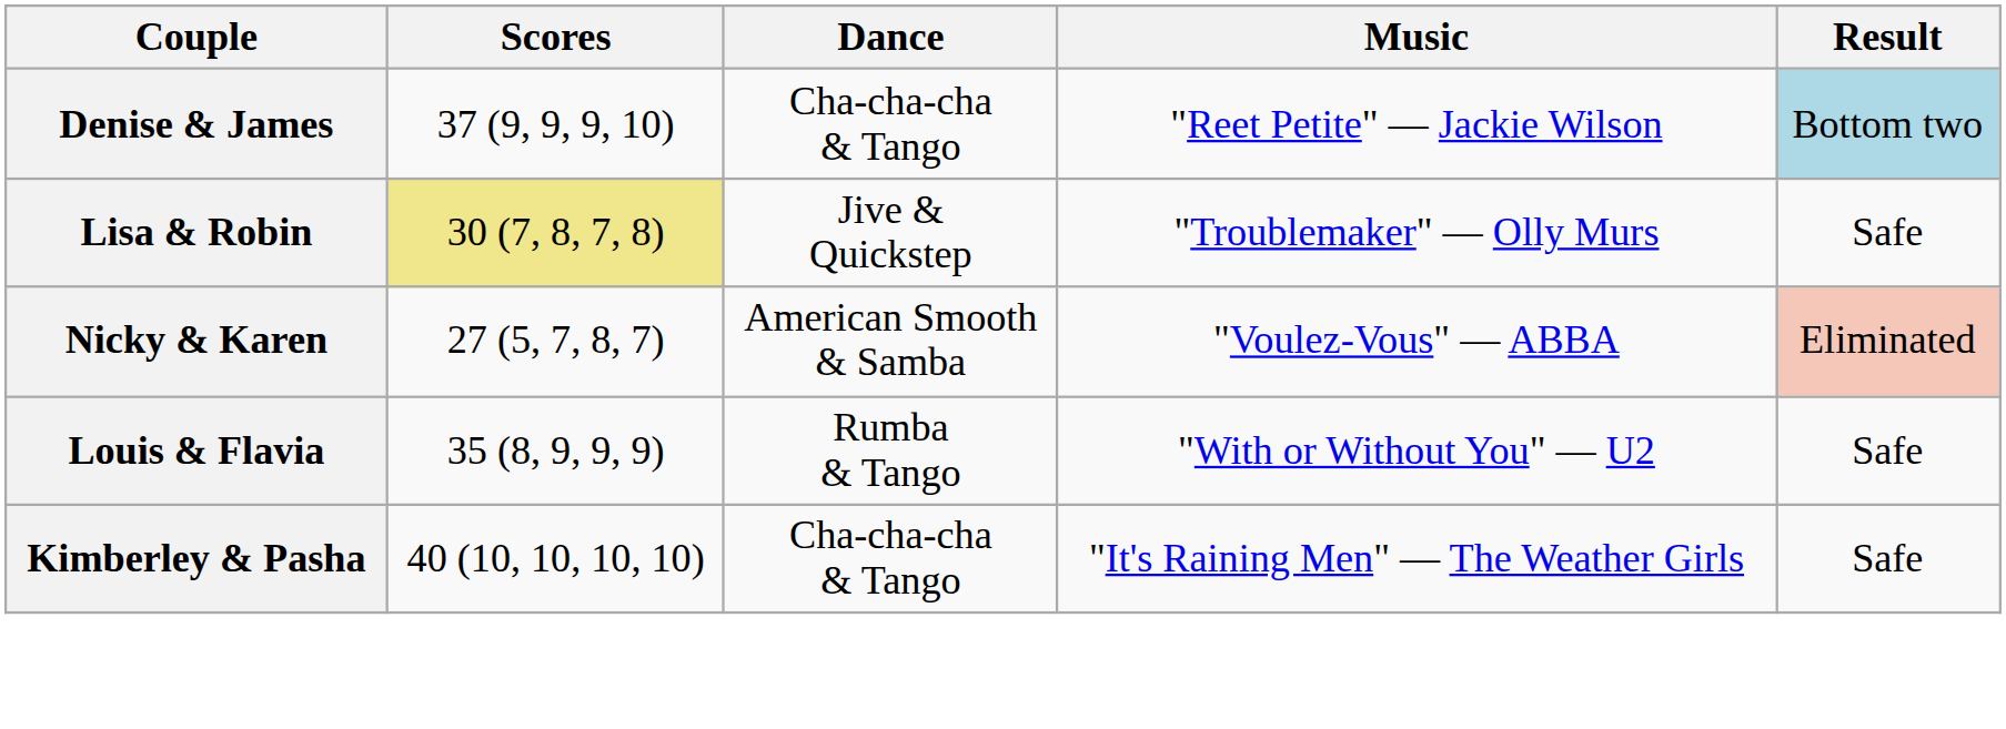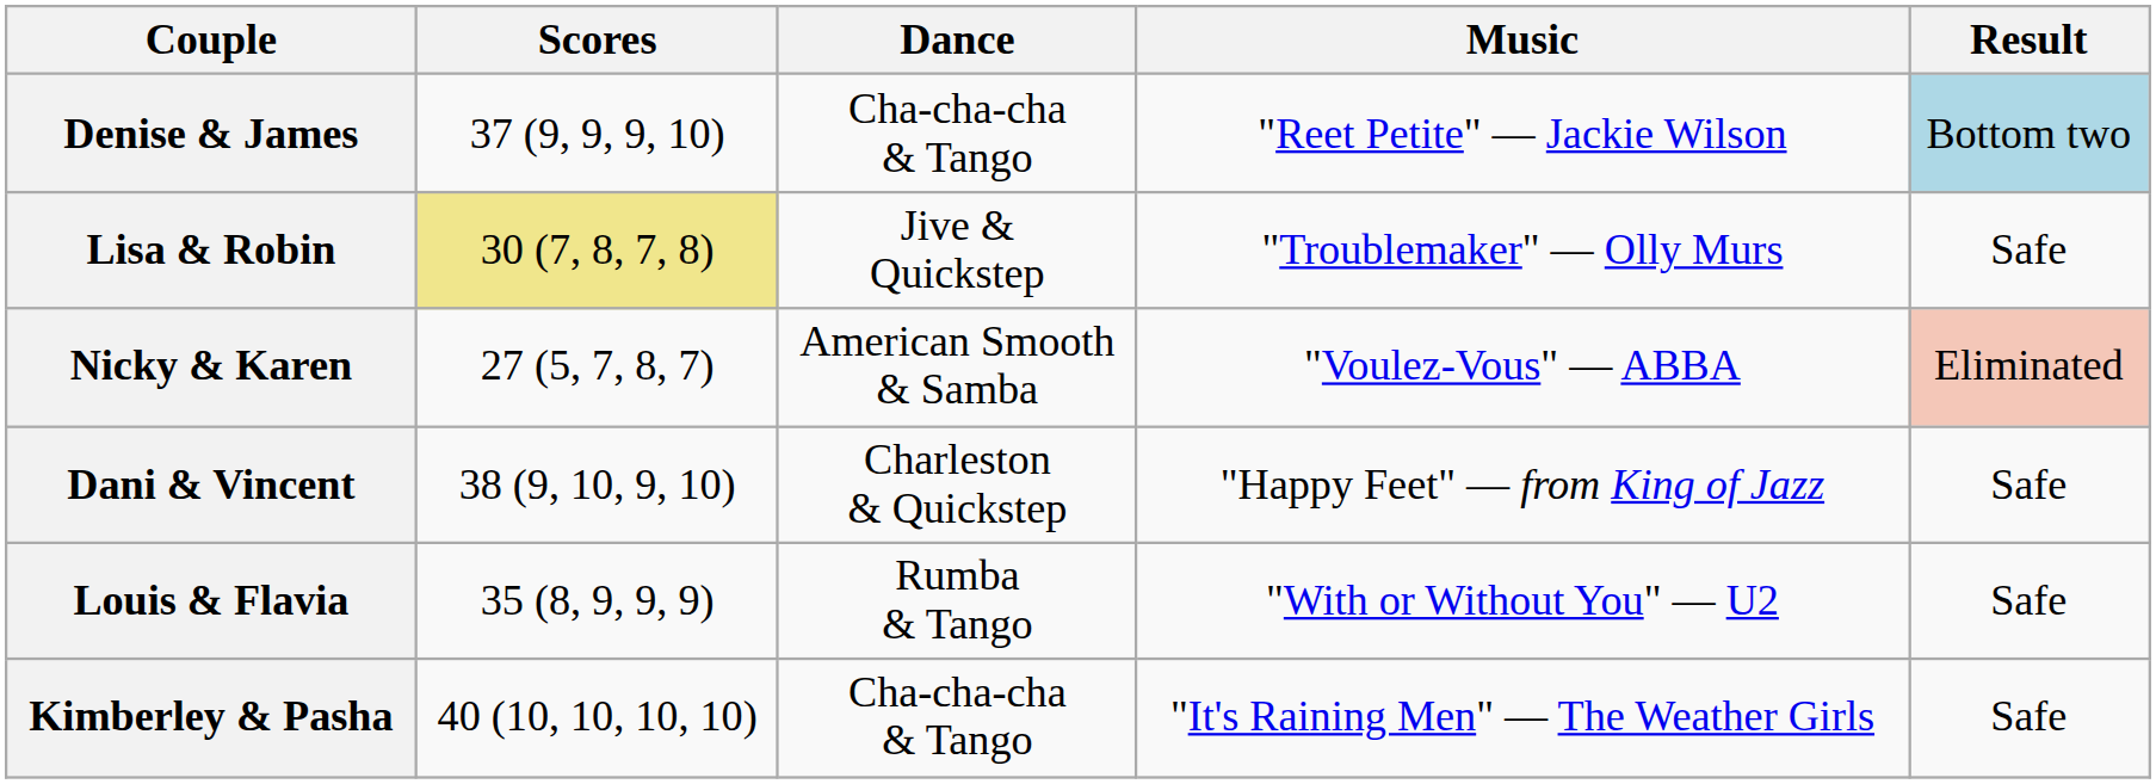+ row: Dani & Vincent | 38 (9, 10, 9, 10) | Charleston & Quickstep | "Happy Feet" — from King of Jazz | Safe
